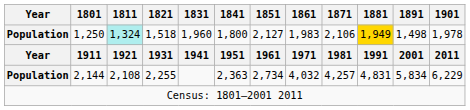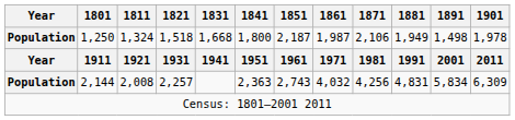1,250 | 1811: paleturquoise background -> no background
1,250 | 1831: 1,960 -> 1,668
1,250 | 1851: 2,127 -> 2,187
1,250 | 1861: 1,983 -> 1,987
1,250 | 1881: gold background -> no background
2,144 | 1811: 2,108 -> 2,008
2,144 | 1821: 2,255 -> 2,257
2,144 | 1851: 2,734 -> 2,743
2,144 | 1871: 4,257 -> 4,256
2,144 | 1901: 6,229 -> 6,309
